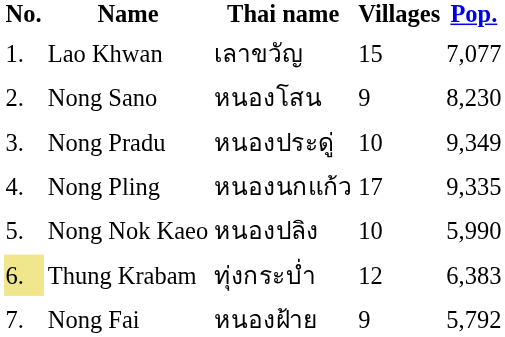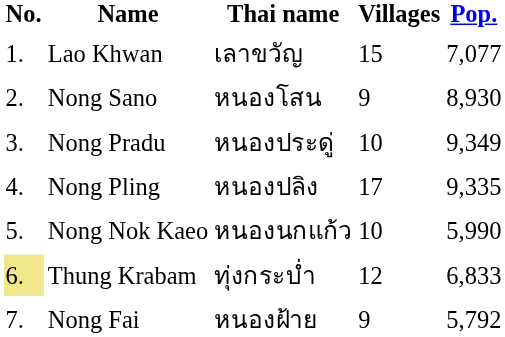Nong Sano | Pop.: 8,230 -> 8,930
Nong Pling | Thai name: หนองนกแก้ว -> หนองปลิง
Nong Nok Kaeo | Thai name: หนองปลิง -> หนองนกแก้ว
Thung Krabam | Pop.: 6,383 -> 6,833
